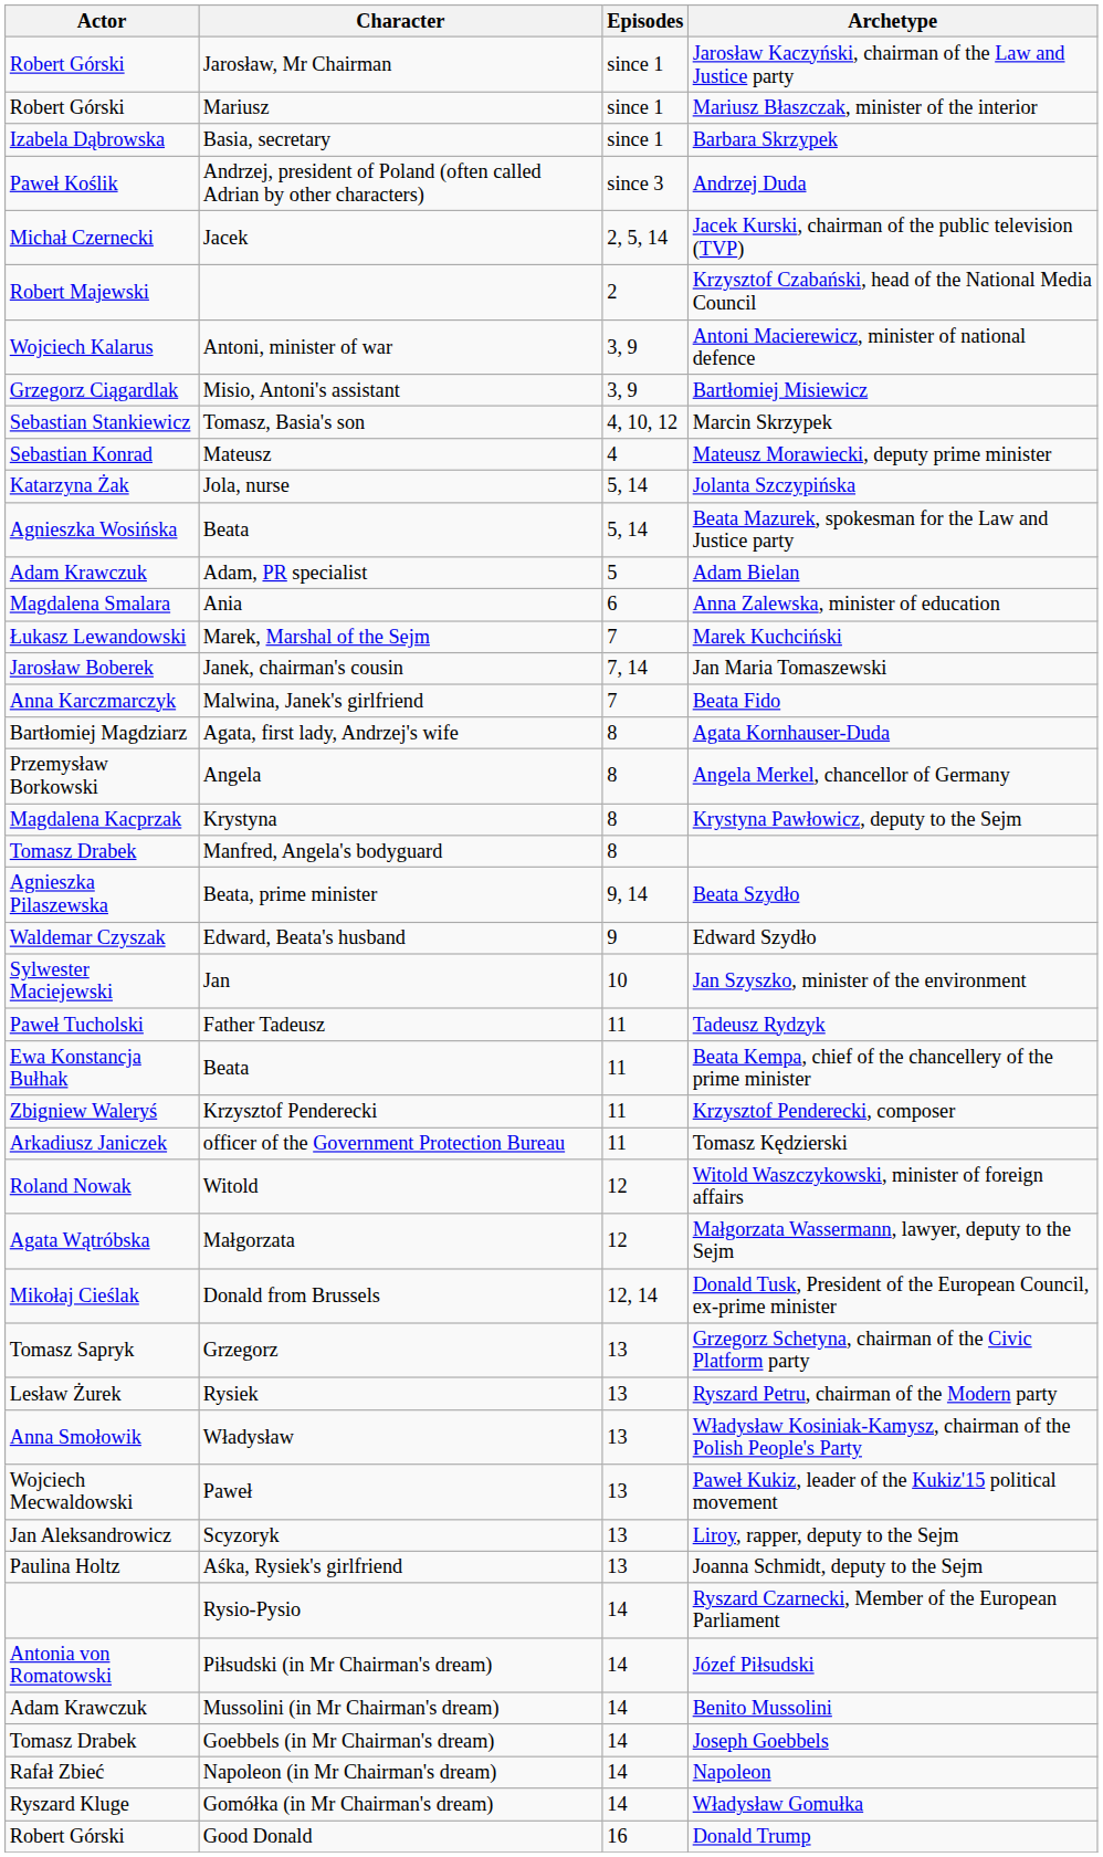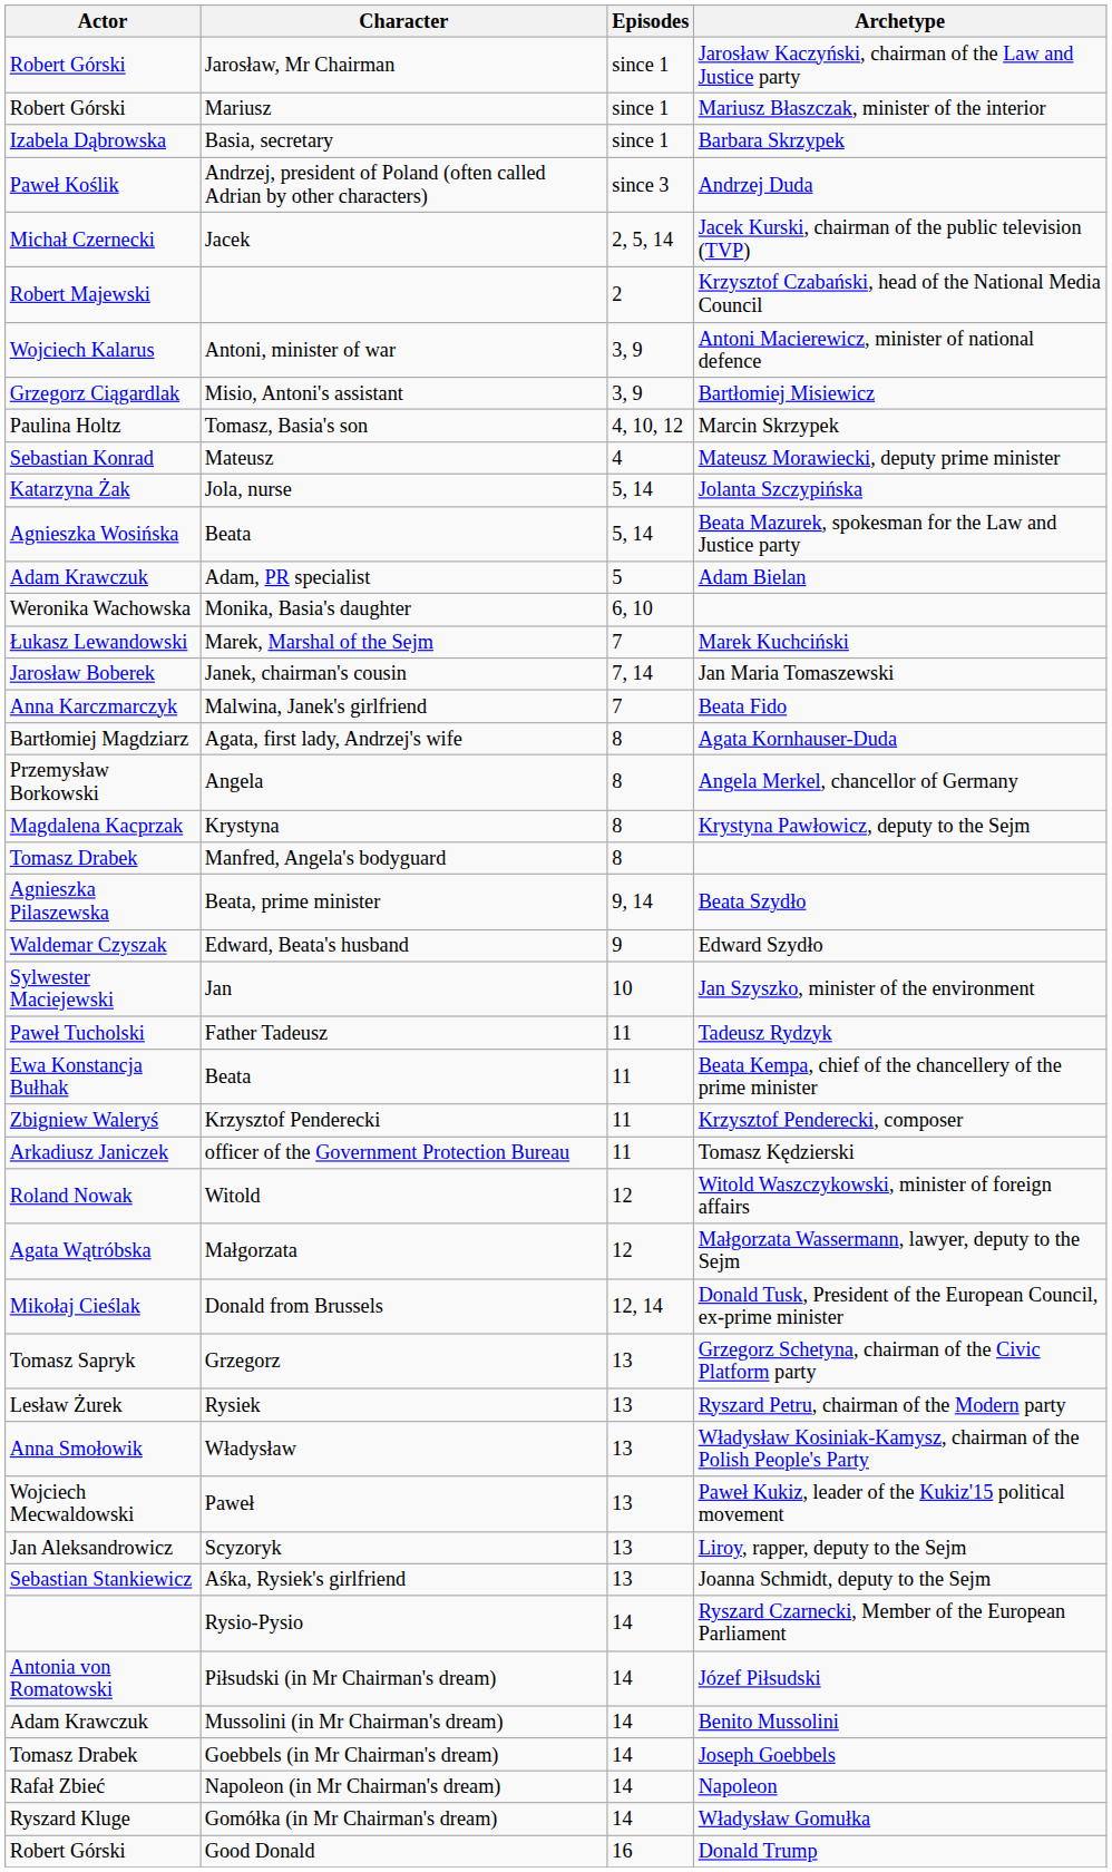Tomasz, Basia's son | Actor: Sebastian Stankiewicz -> Paulina Holtz
- row: Magdalena Smalara | Ania | 6 | Anna Zalewska, minister of education
+ row: Weronika Wachowska | Monika, Basia's daughter | 6, 10
Aśka, Rysiek's girlfriend | Actor: Paulina Holtz -> Sebastian Stankiewicz
